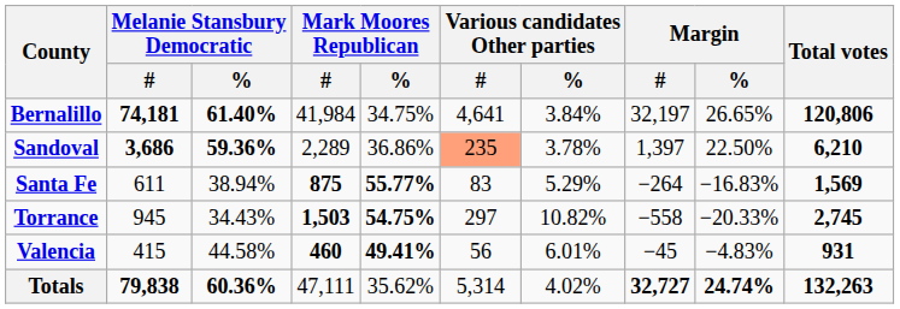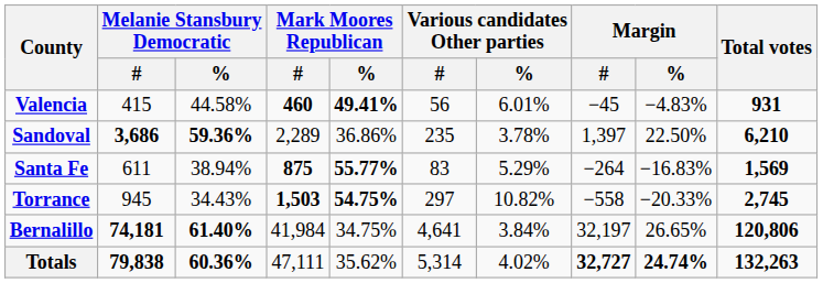rows swapped: Bernalillo <-> Valencia
Sandoval | Various candidates Other parties / #: lightsalmon background -> no background
